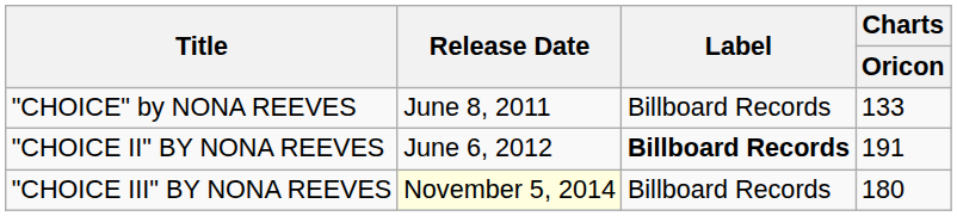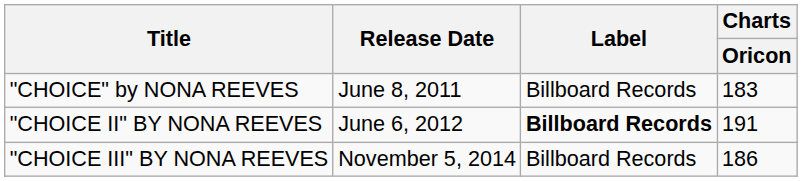"CHOICE" by NONA REEVES | Charts / Oricon: 133 -> 183
"CHOICE III" BY NONA REEVES | Release Date: lightyellow background -> no background
"CHOICE III" BY NONA REEVES | Charts / Oricon: 180 -> 186
